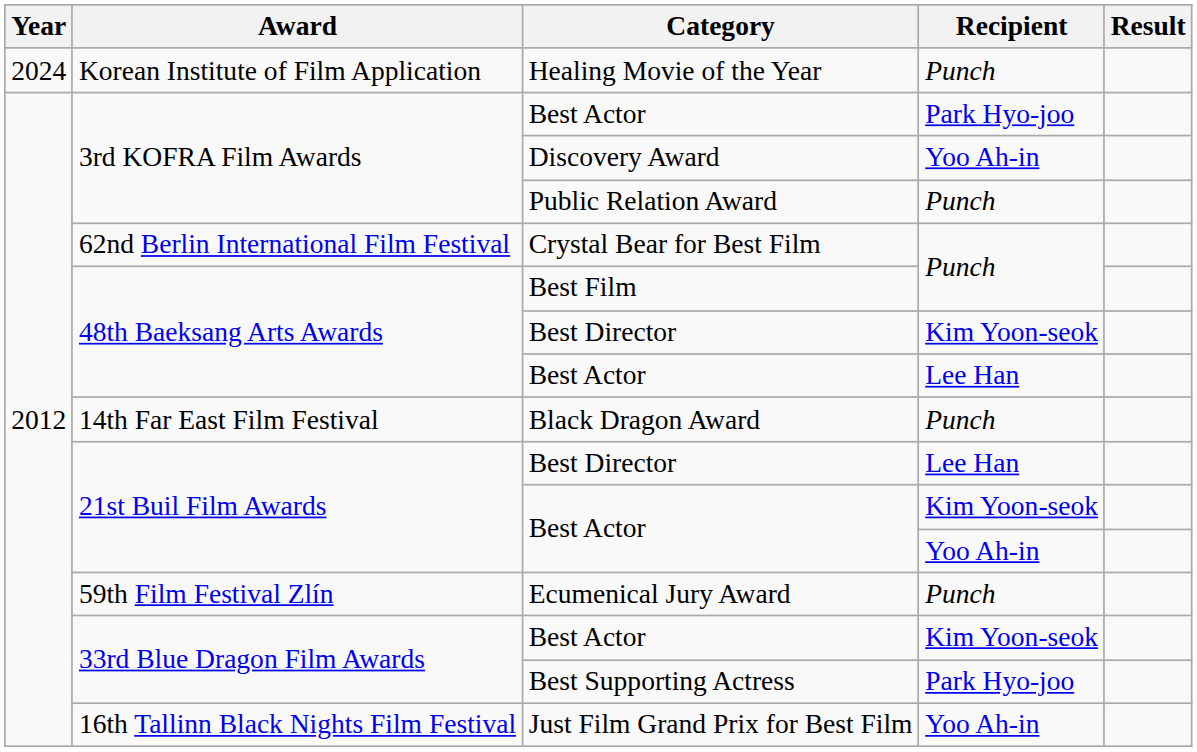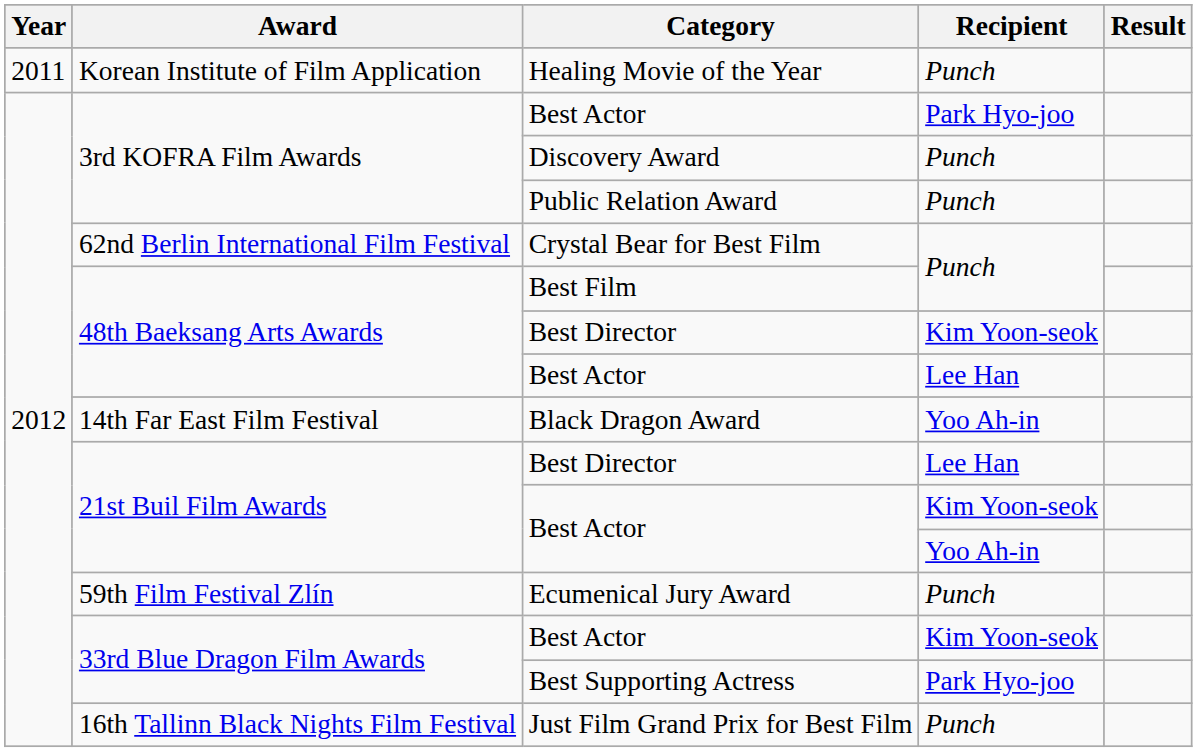Healing Movie of the Year | Year: 2024 -> 2011
Discovery Award | Recipient: Yoo Ah-in -> Punch
Black Dragon Award | Recipient: Punch -> Yoo Ah-in
Just Film Grand Prix for Best Film | Recipient: Yoo Ah-in -> Punch
